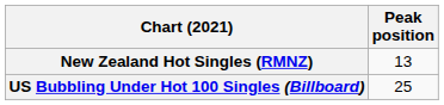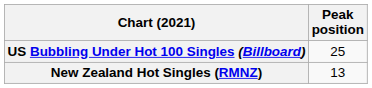rows swapped: New Zealand Hot Singles (RMNZ) <-> US Bubbling Under Hot 100 Singles (Billboard)
